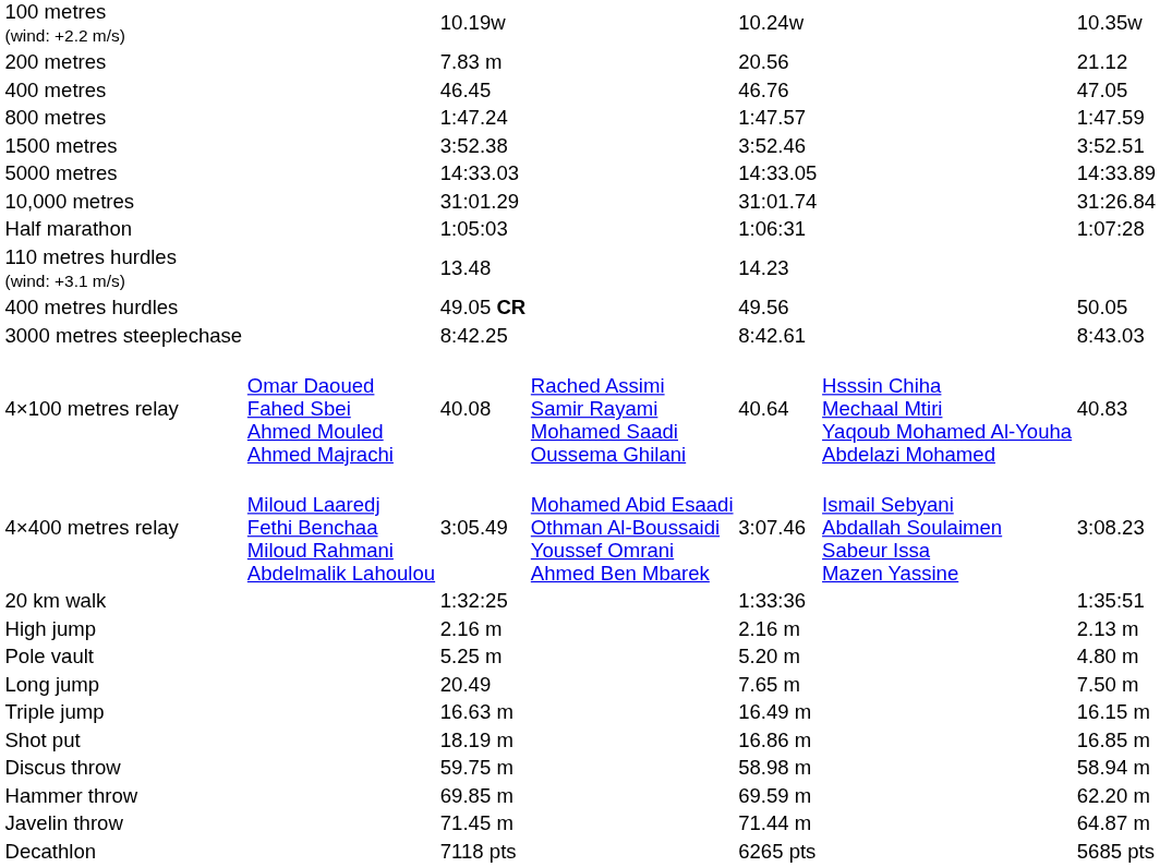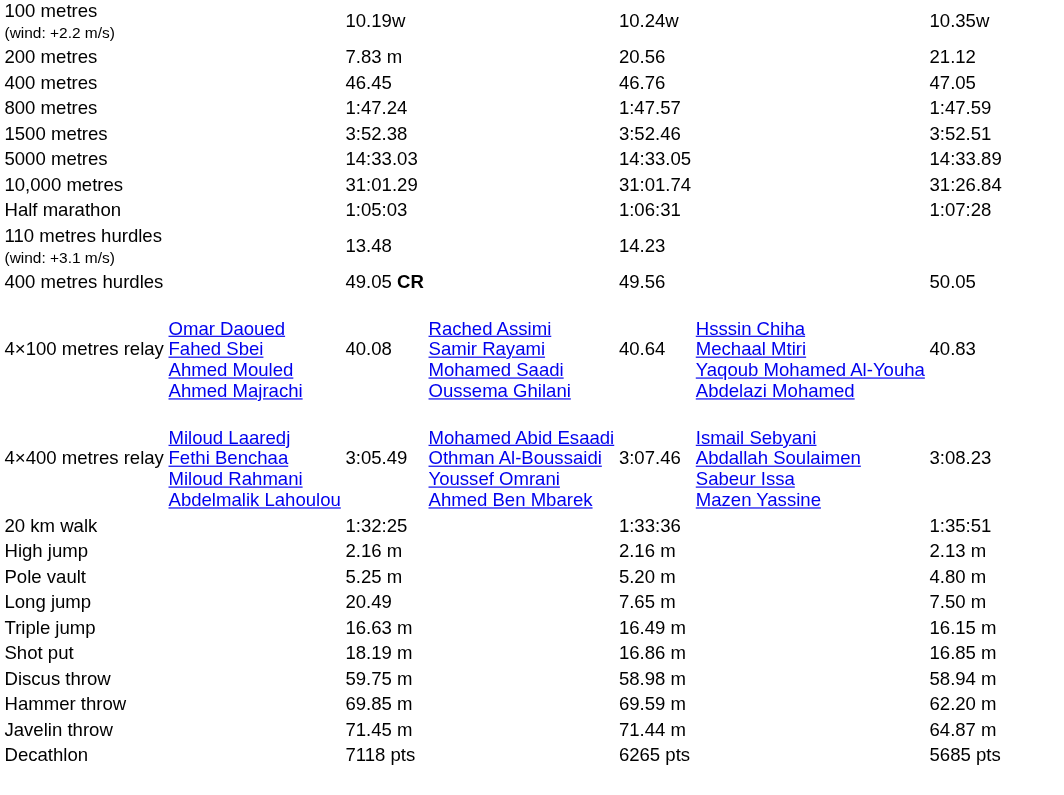- row: 3000 metres steeplechase | 8:42.25 | 8:42.61 | 8:43.03
